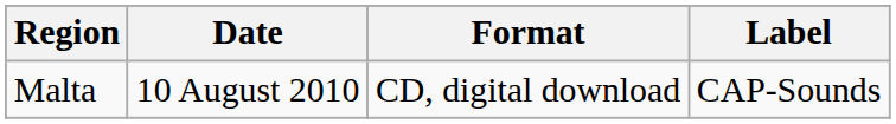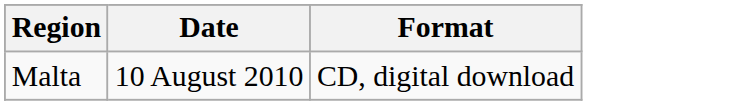- column: Label | CAP-Sounds
